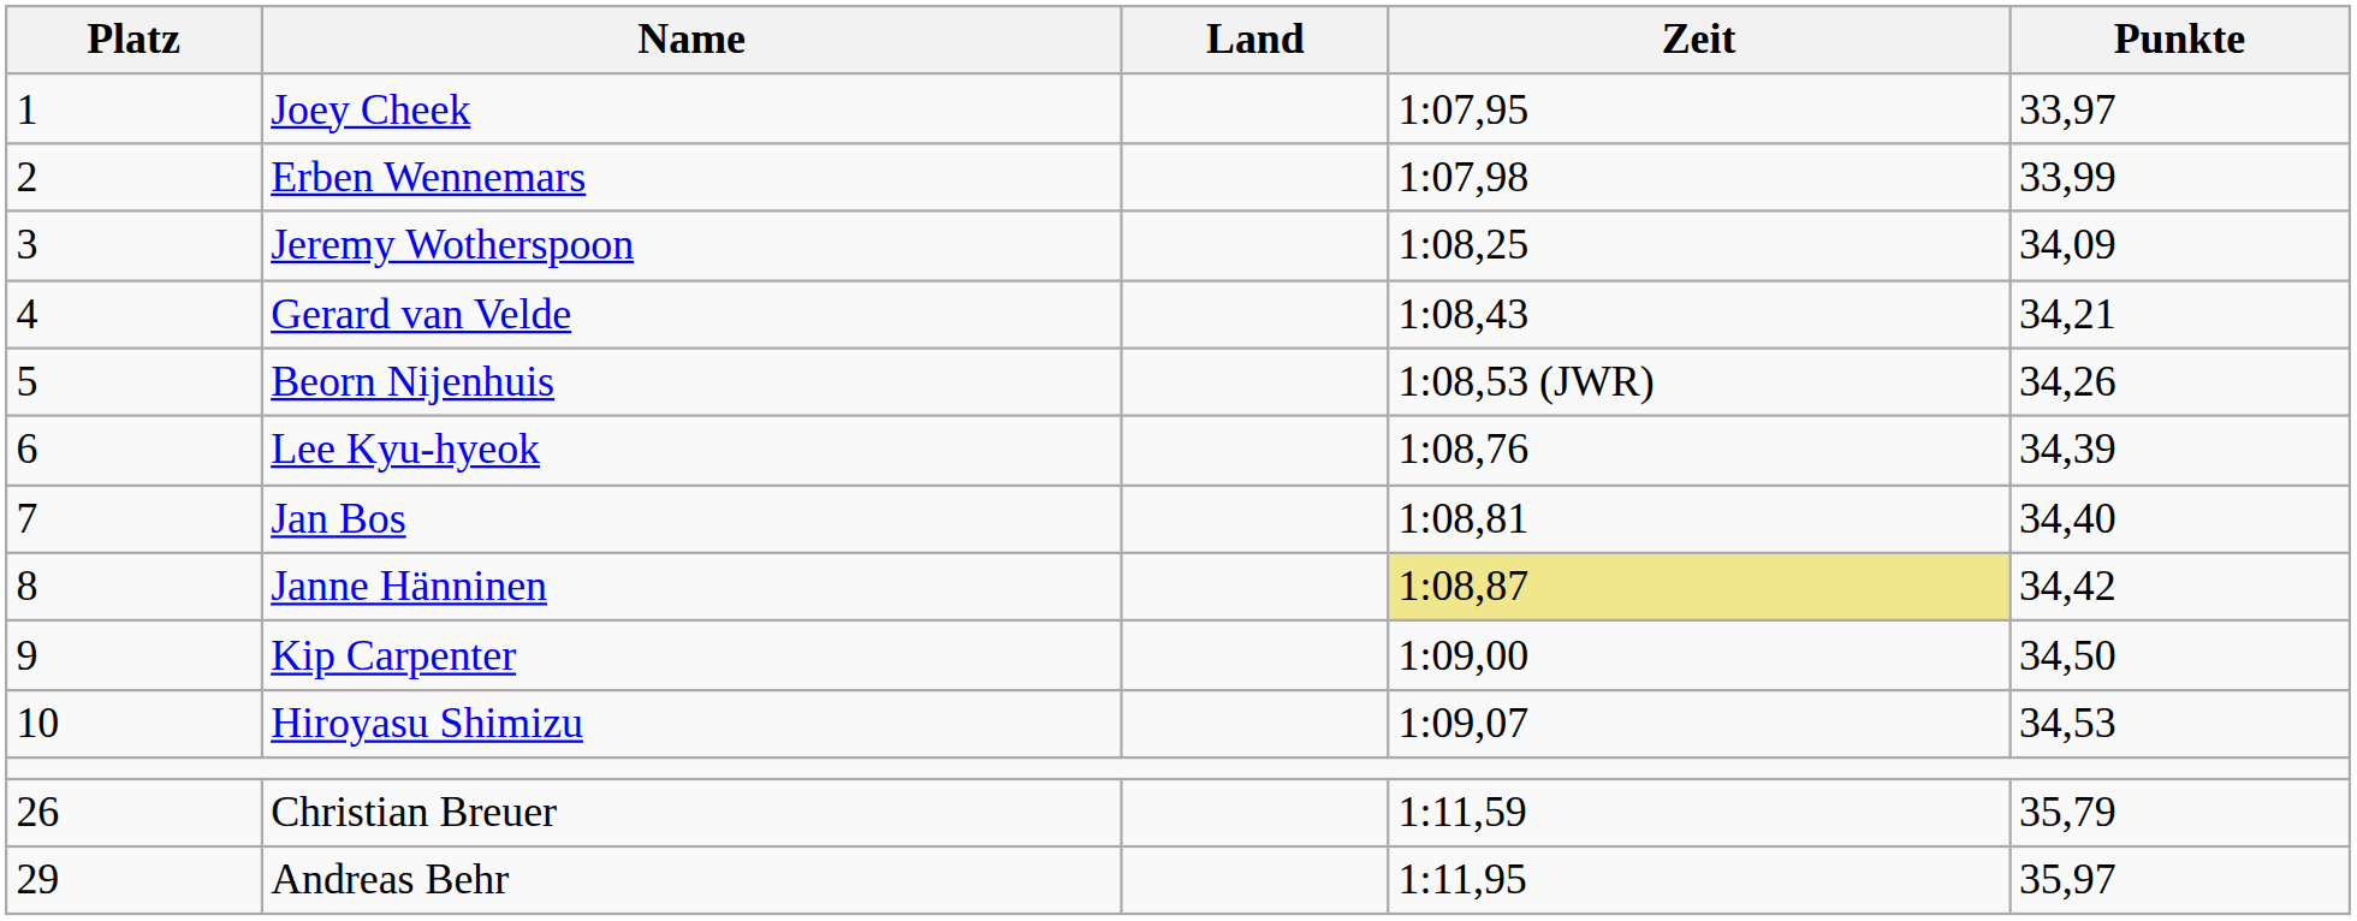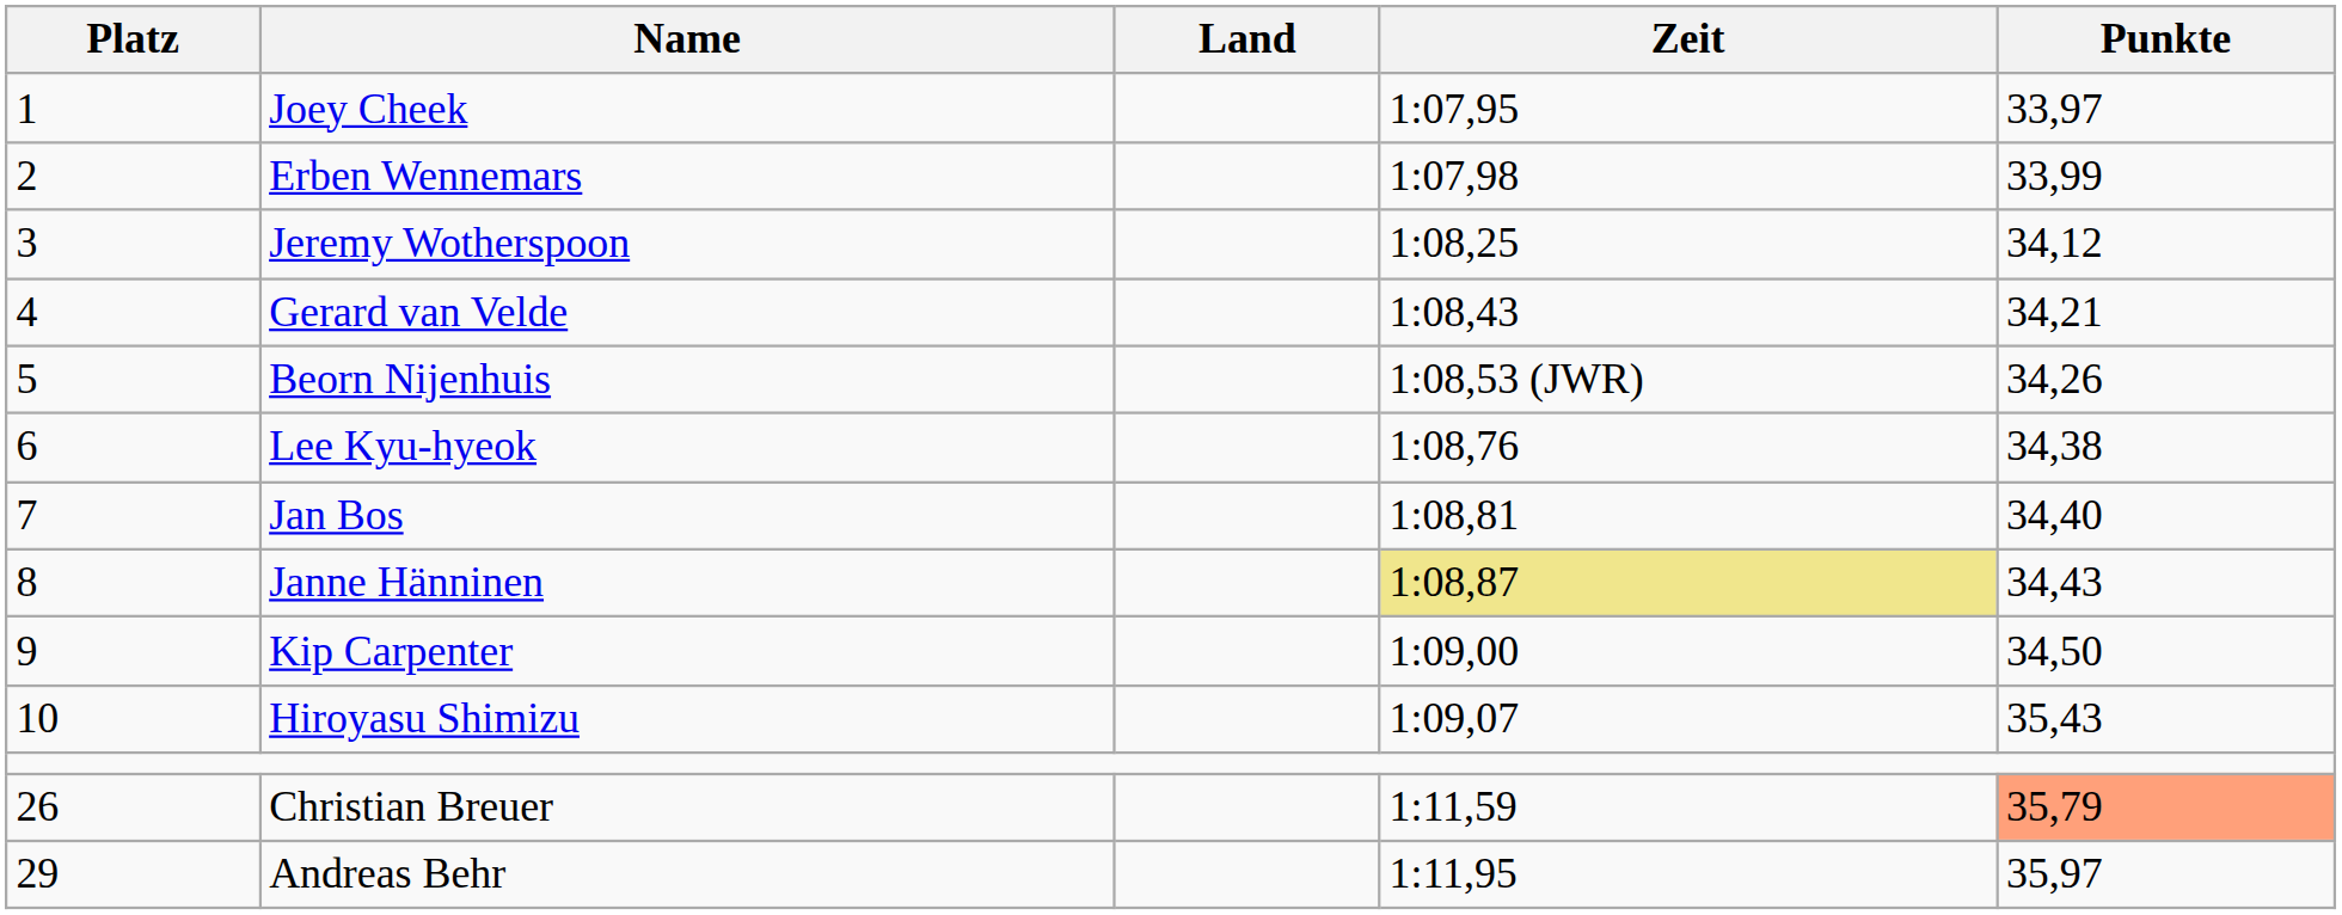Jeremy Wotherspoon | Punkte: 34,09 -> 34,12
Lee Kyu-hyeok | Punkte: 34,39 -> 34,38
Janne Hänninen | Punkte: 34,42 -> 34,43
Hiroyasu Shimizu | Punkte: 34,53 -> 35,43
Christian Breuer | Punkte: no background -> lightsalmon background
